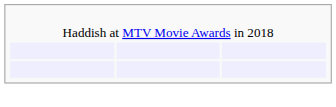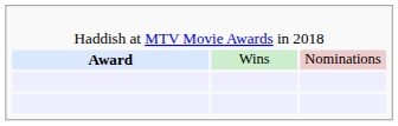+ row: Award | Wins | Nominations
